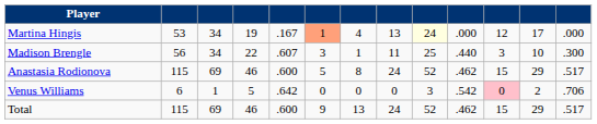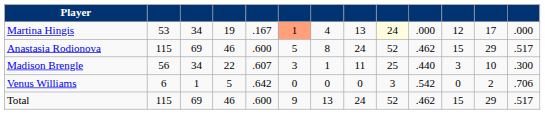rows swapped: Anastasia Rodionova <-> Madison Brengle
Venus Williams | column 11: pink background -> no background
